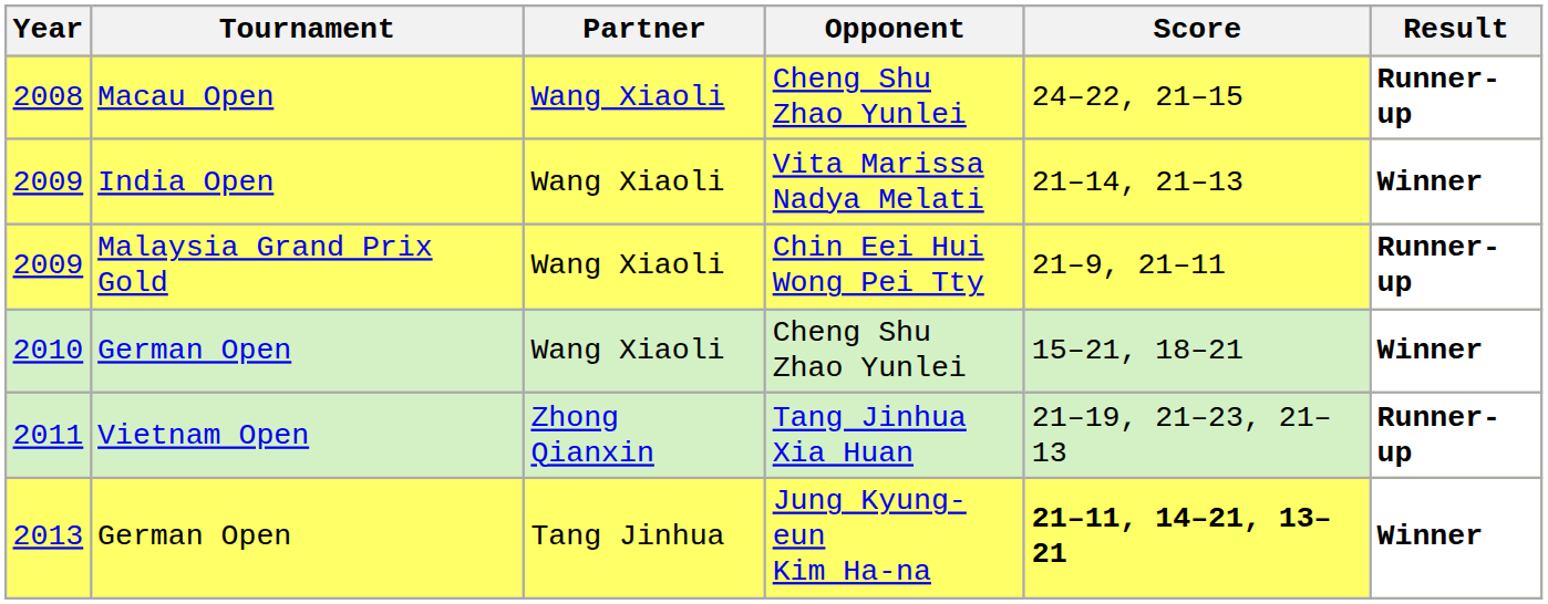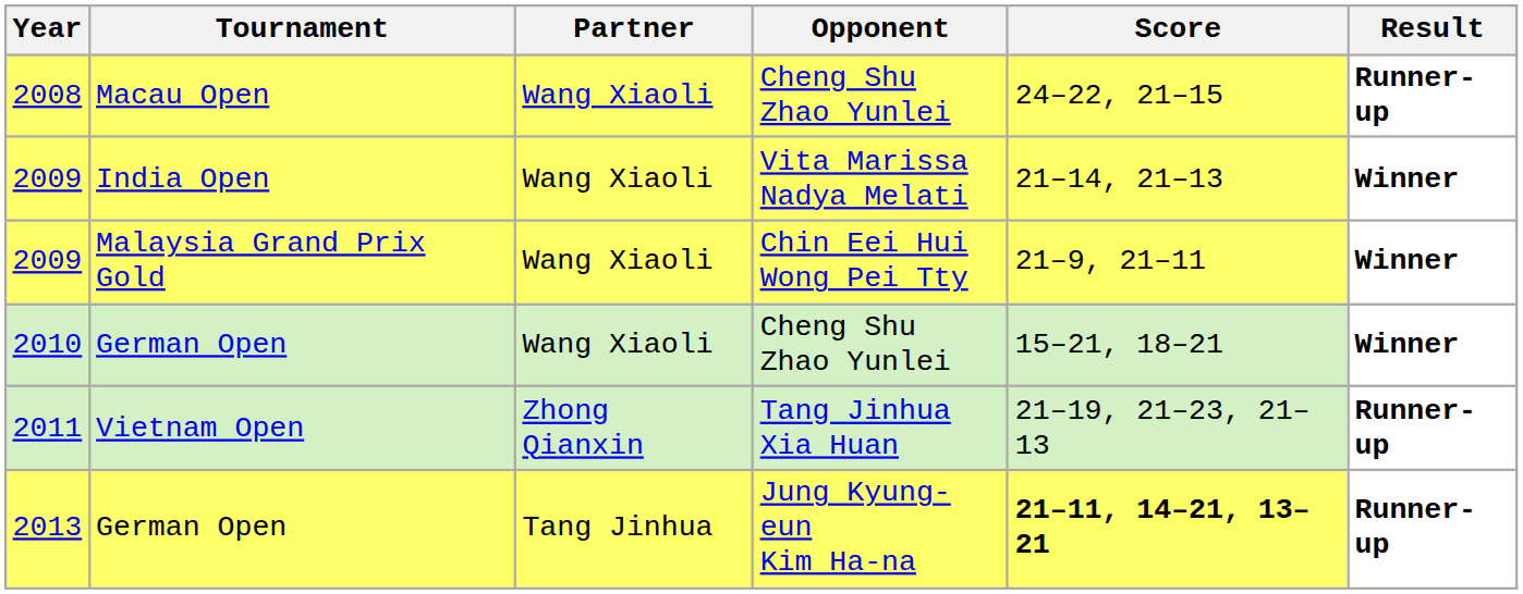Malaysia Grand Prix Gold | Result: Runner-up -> Winner
German Open / Jung Kyung-eun Kim Ha-na | Result: Winner -> Runner-up
